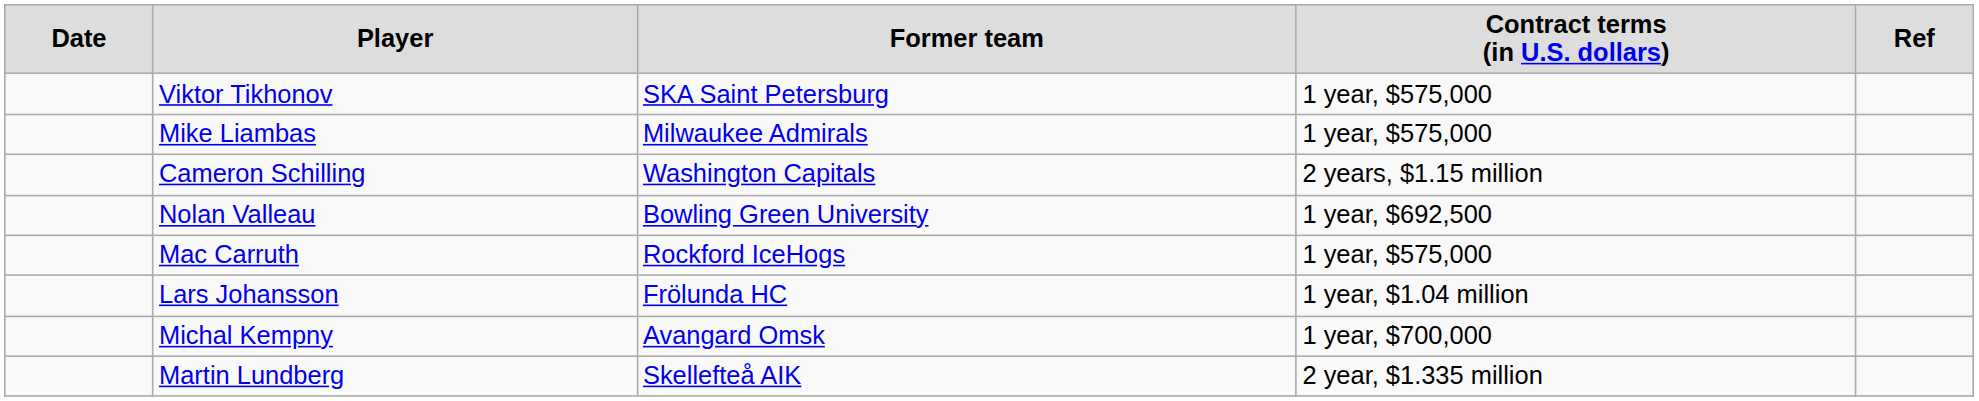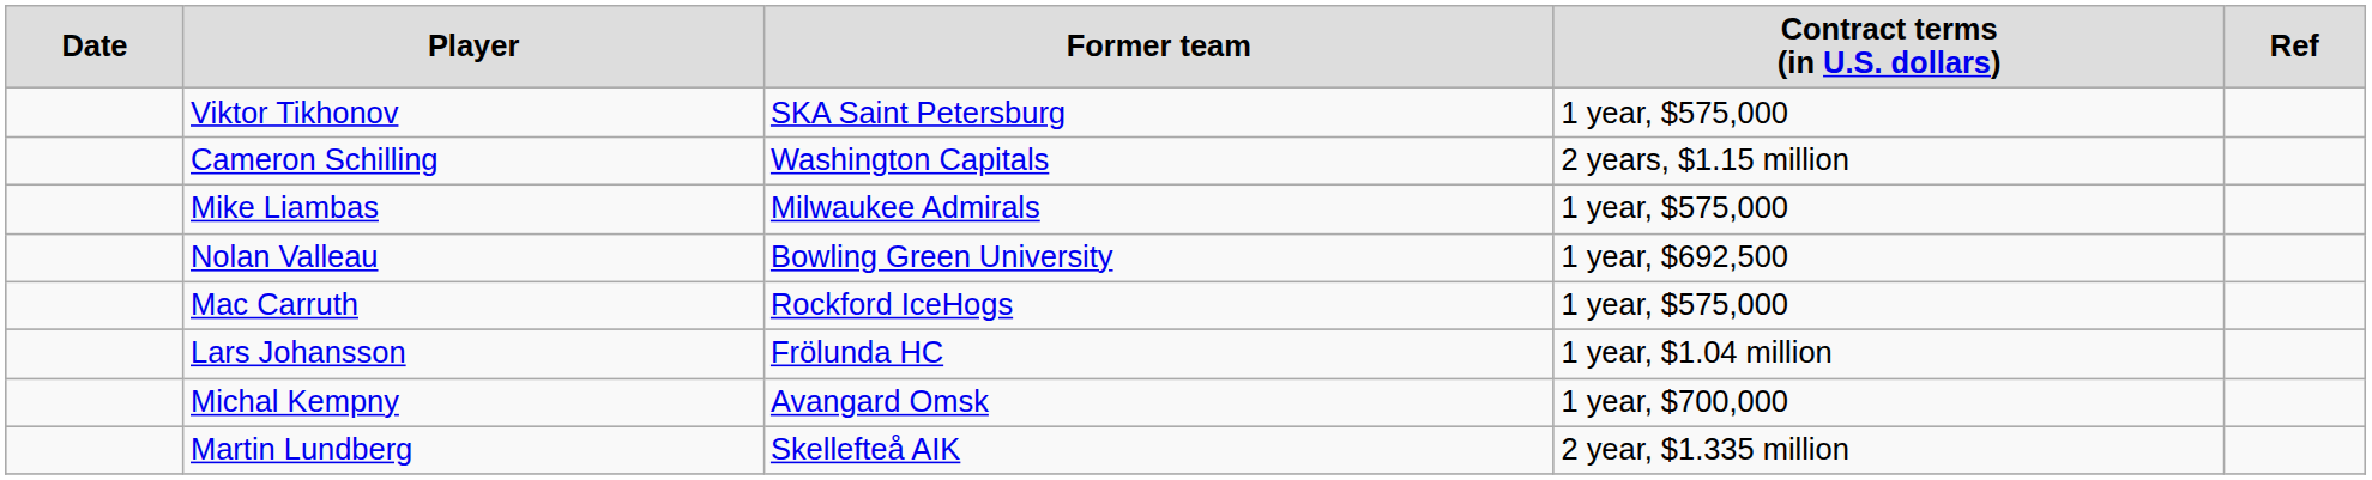rows swapped: Cameron Schilling <-> Mike Liambas
